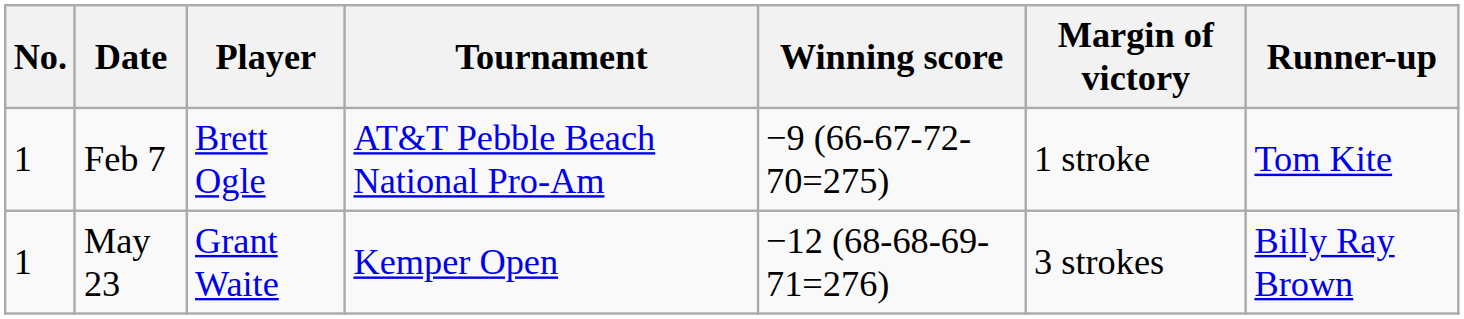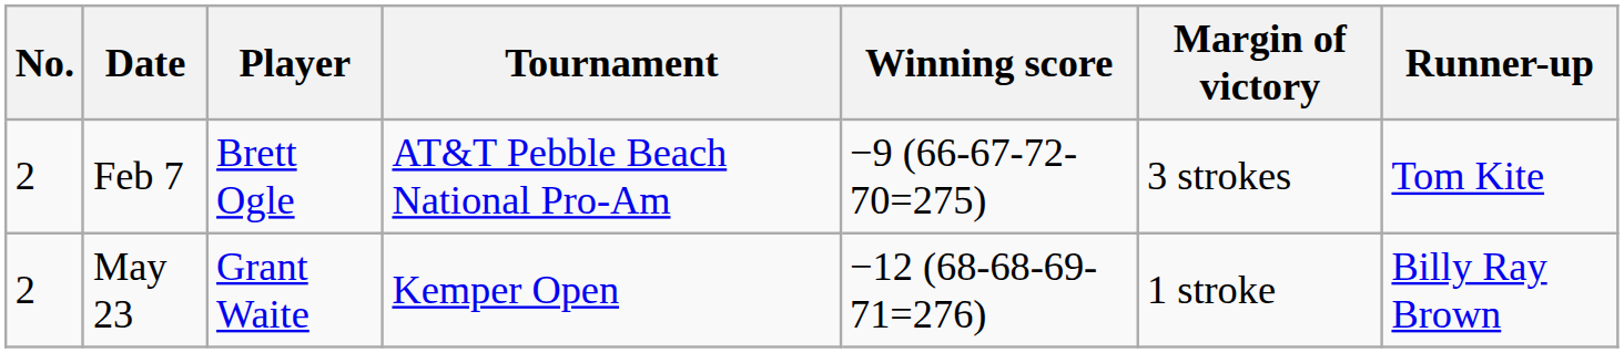Feb 7 | No.: 1 -> 2
Feb 7 | Margin of victory: 1 stroke -> 3 strokes
May 23 | No.: 1 -> 2
May 23 | Margin of victory: 3 strokes -> 1 stroke
